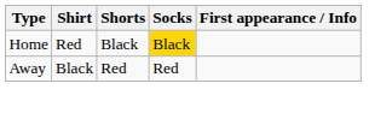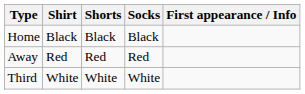Home | Shirt: Red -> Black
Home | Socks: gold background -> no background
Away | Shirt: Black -> Red
+ row: Third | White | White | White
